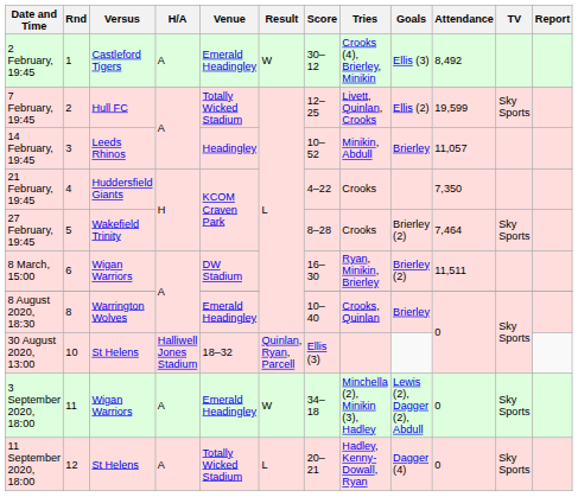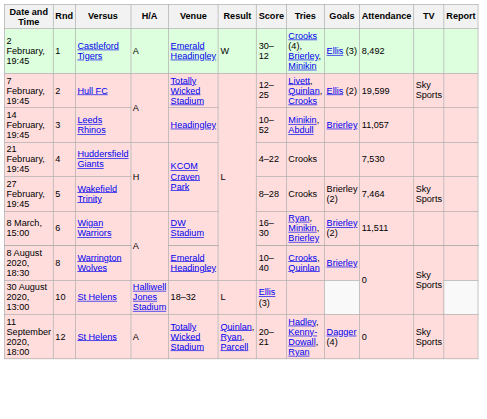21 February, 19:45 | Attendance: 7,350 -> 7,530
30 August 2020, 13:00 | Result: Quinlan, Ryan, Parcell -> L
- row: 3 September 2020, 18:00 | 11 | Wigan Warriors | A | Emerald Headingley | W | 34–18 | Minchella (2), Minikin (3), Hadley | Lewis (2), Dagger (2), Abdull | 0 | Sky Sports
11 September 2020, 18:00 | Result: L -> Quinlan, Ryan, Parcell
